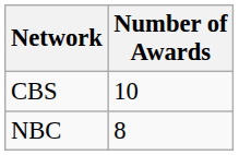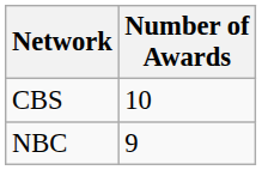NBC | Number of Awards: 8 -> 9
